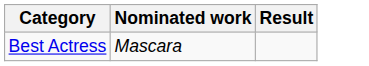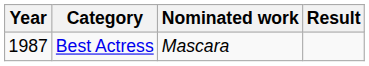+ column: Year | 1987
